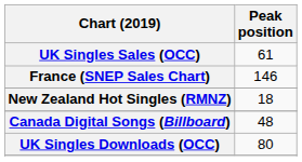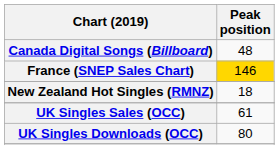rows swapped: Canada Digital Songs (Billboard) <-> UK Singles Sales (OCC)
France (SNEP Sales Chart) | Peak position: no background -> gold background
